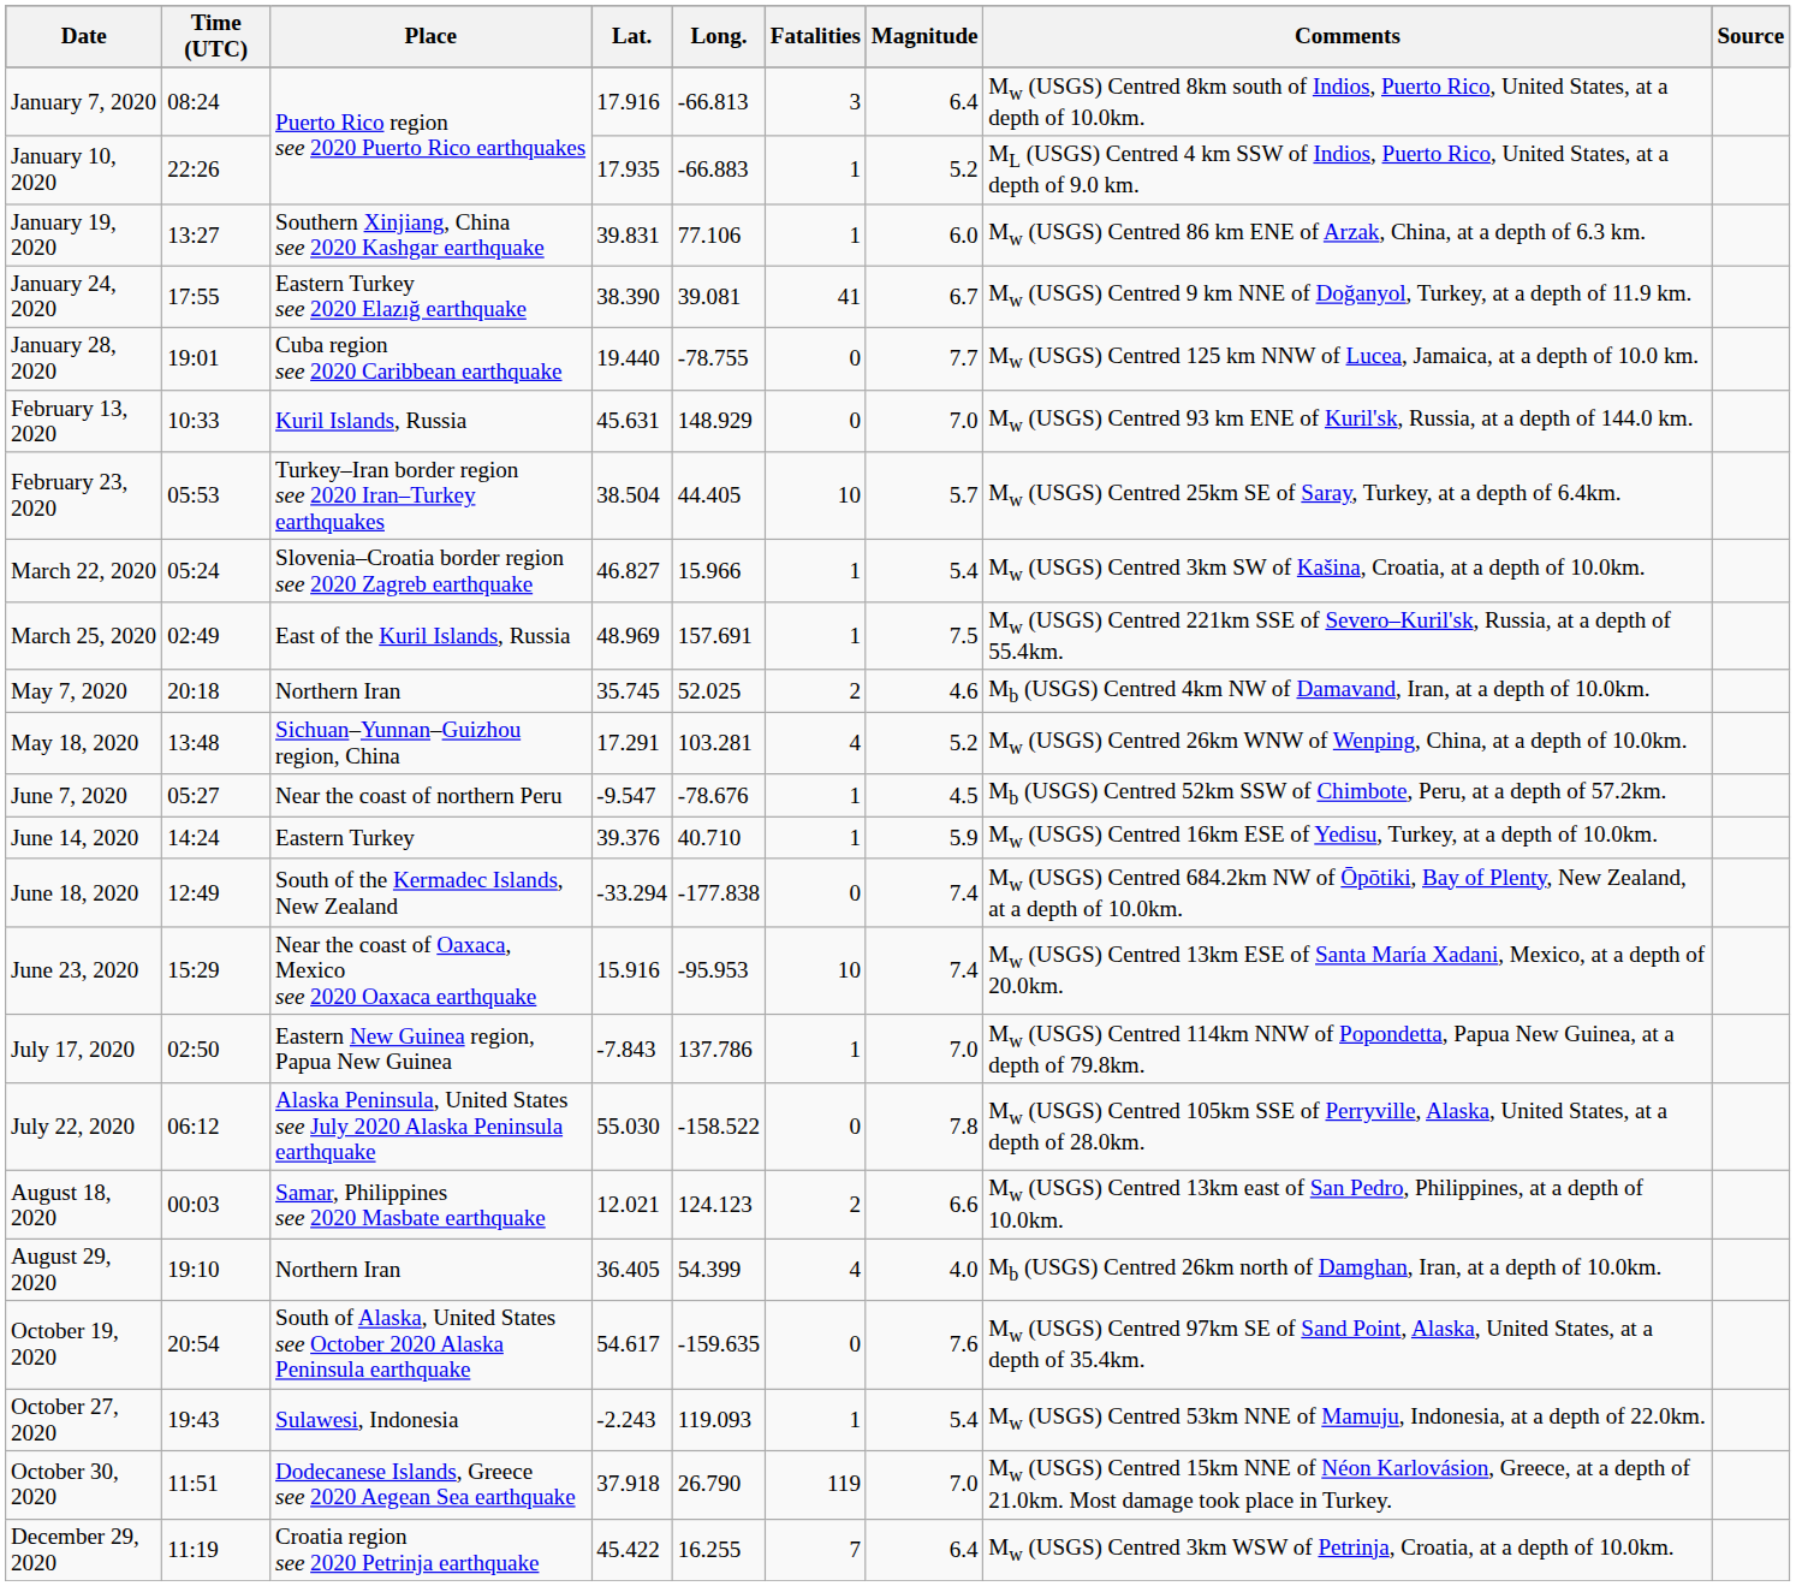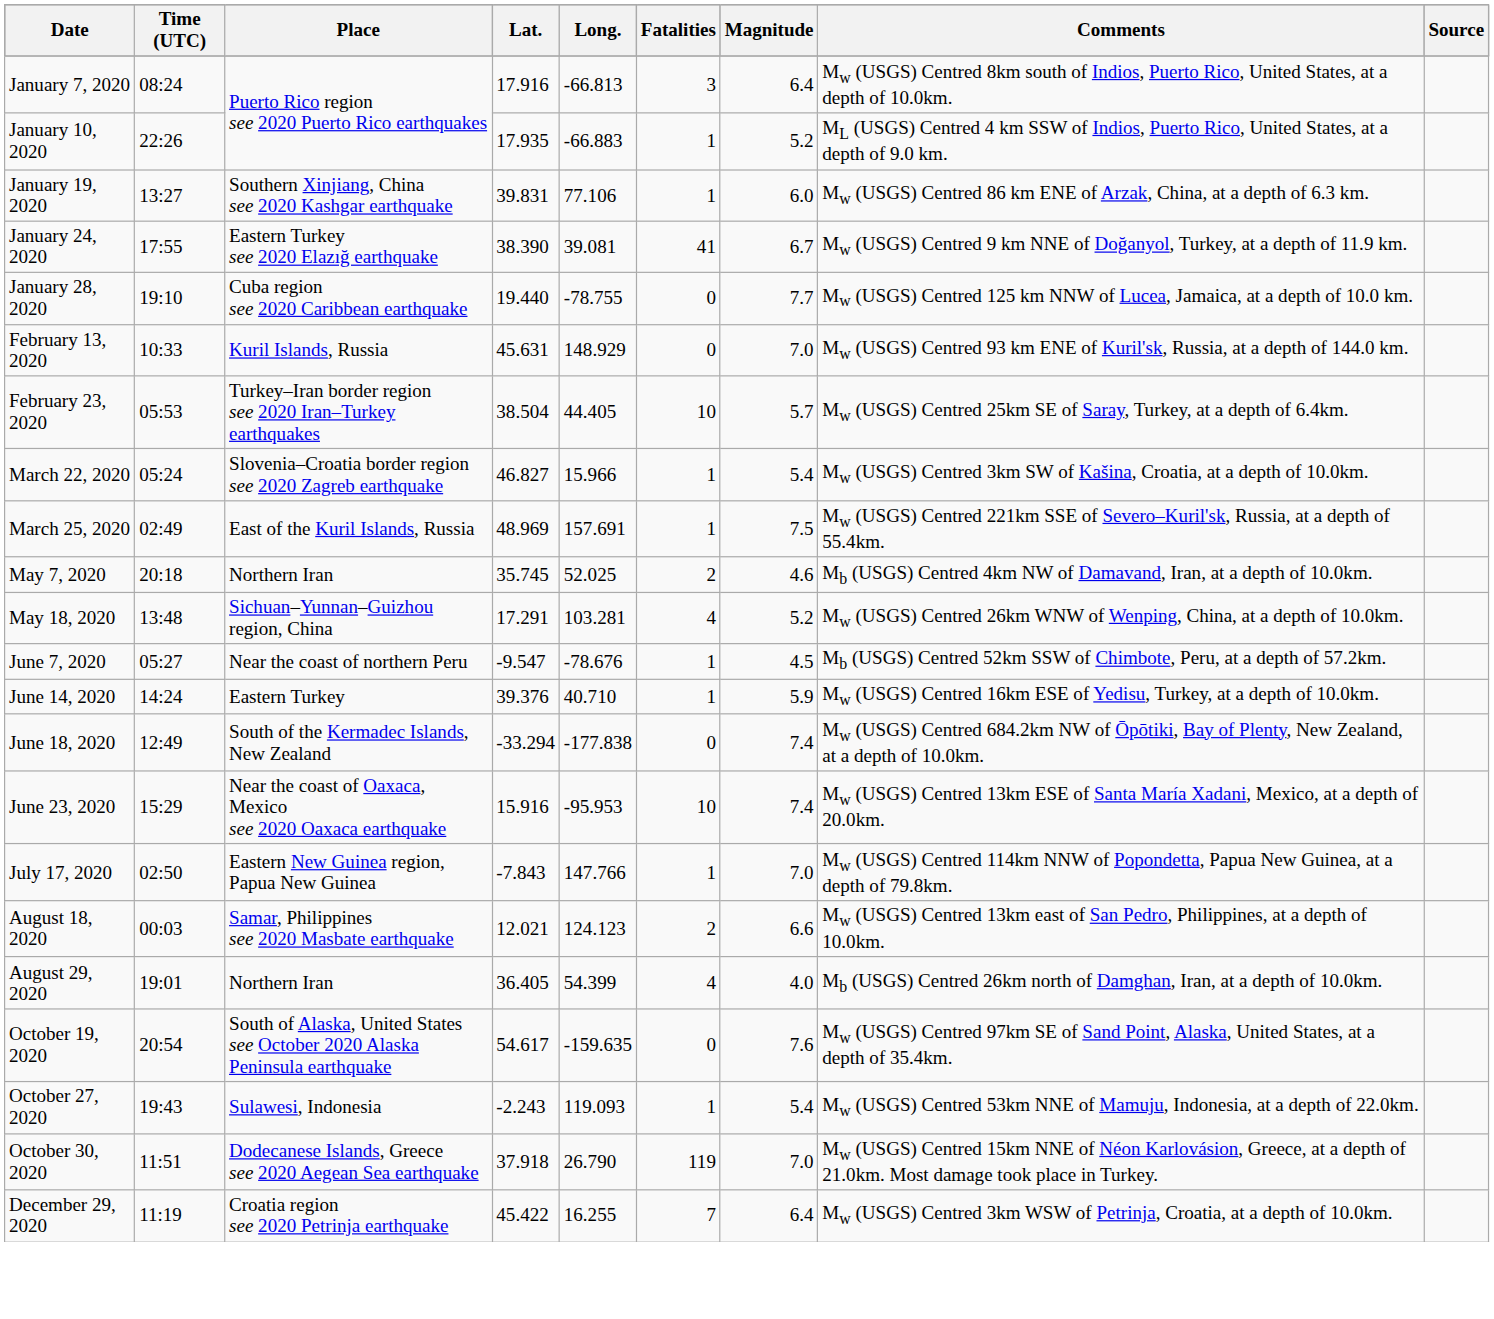January 28, 2020 | Time (UTC): 19:01 -> 19:10
July 17, 2020 | Long.: 137.786 -> 147.766
- row: July 22, 2020 | 06:12 | Alaska Peninsula, United States see July 2020 Alaska Peninsula earthquake | 55.030 | -158.522 | 0 | 7.8 | Mw (USGS) Centred 105km SSE of Perryville, Alaska, United States, at a depth of 28.0km.
August 29, 2020 | Time (UTC): 19:10 -> 19:01
